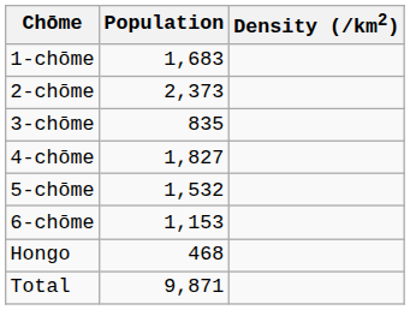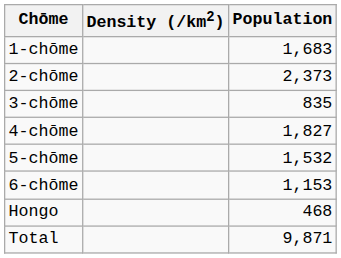columns swapped: Population <-> Density (/km2)
